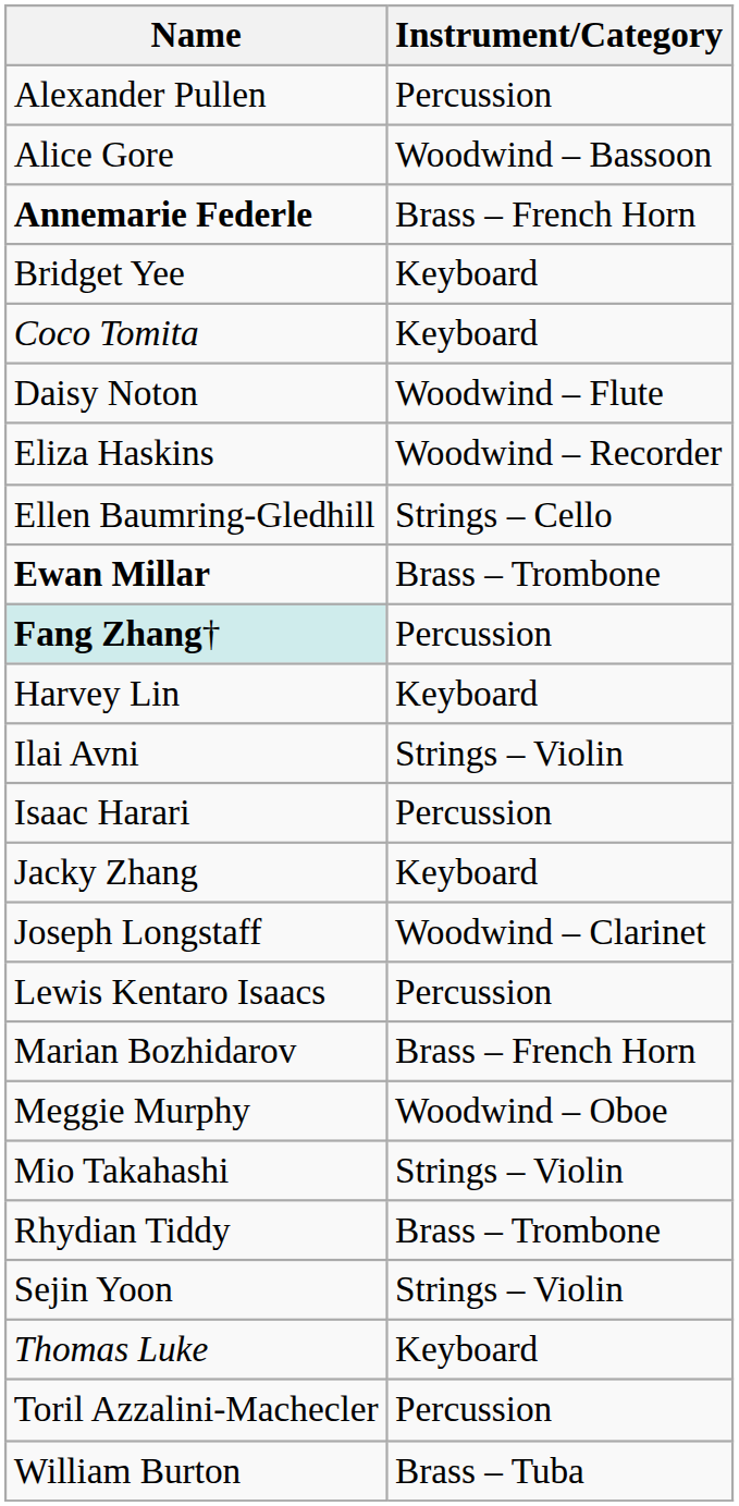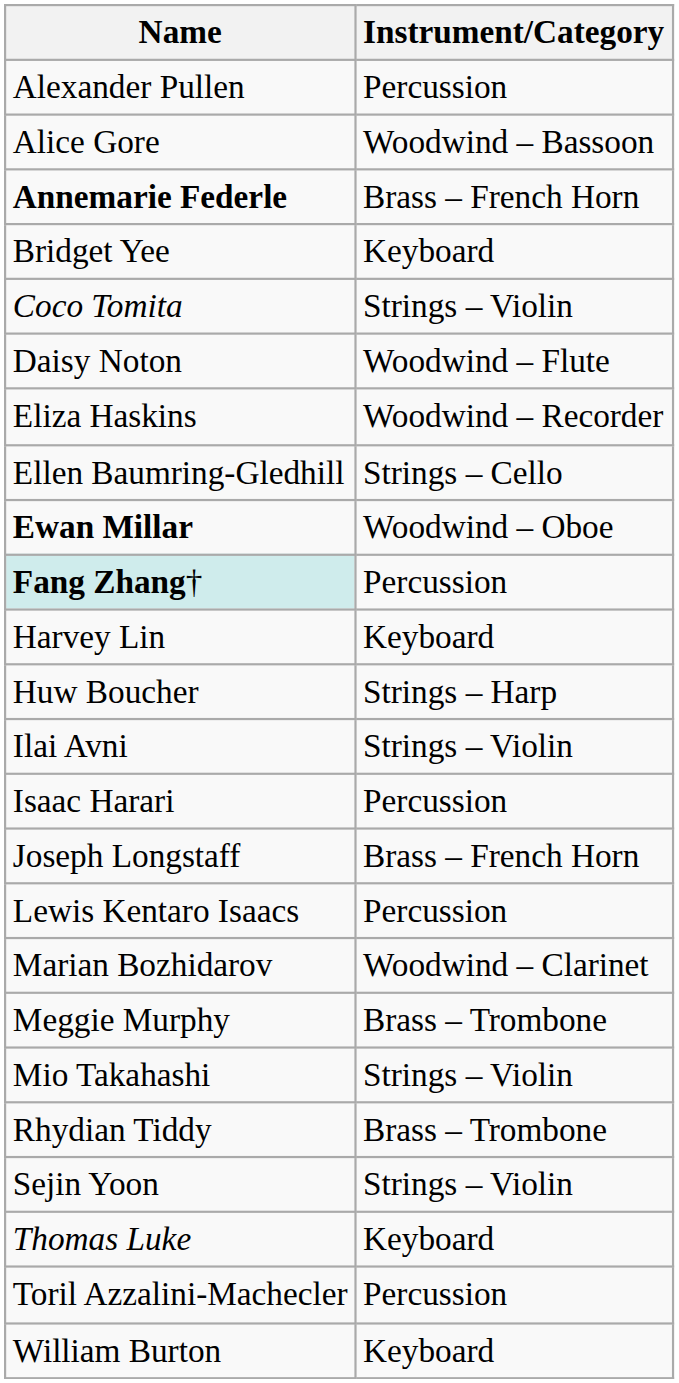Coco Tomita | Instrument/Category: Keyboard -> Strings – Violin
Ewan Millar | Instrument/Category: Brass – Trombone -> Woodwind – Oboe
+ row: Huw Boucher | Strings – Harp
- row: Jacky Zhang | Keyboard
Joseph Longstaff | Instrument/Category: Woodwind – Clarinet -> Brass – French Horn
Marian Bozhidarov | Instrument/Category: Brass – French Horn -> Woodwind – Clarinet
Meggie Murphy | Instrument/Category: Woodwind – Oboe -> Brass – Trombone
William Burton | Instrument/Category: Brass – Tuba -> Keyboard
